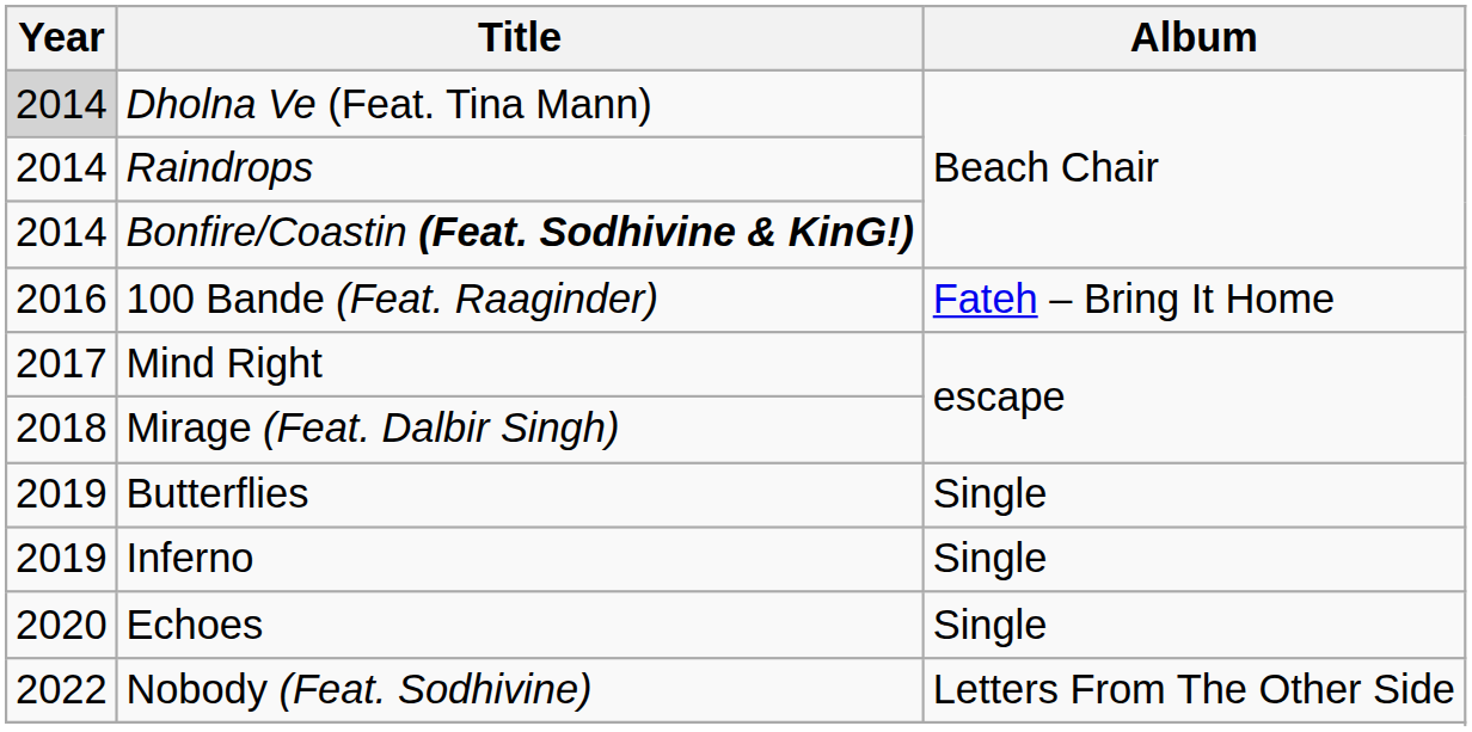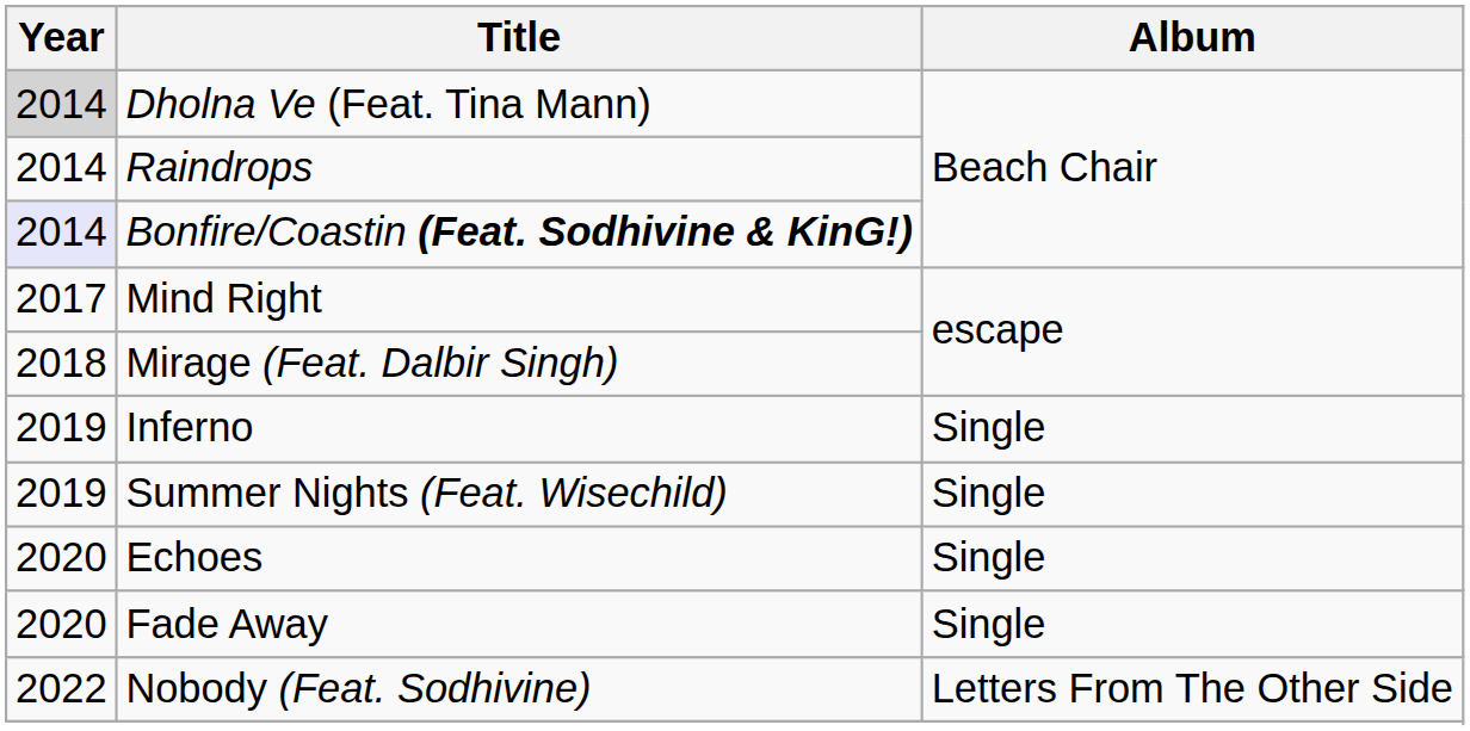Bonfire/Coastin (Feat. Sodhivine & KinG!) | Year: no background -> lavender background
- row: 2016 | 100 Bande (Feat. Raaginder) | Fateh – Bring It Home
- row: 2019 | Butterflies | Single
+ row: 2019 | Summer Nights (Feat. Wisechild) | Single
+ row: 2020 | Fade Away | Single
